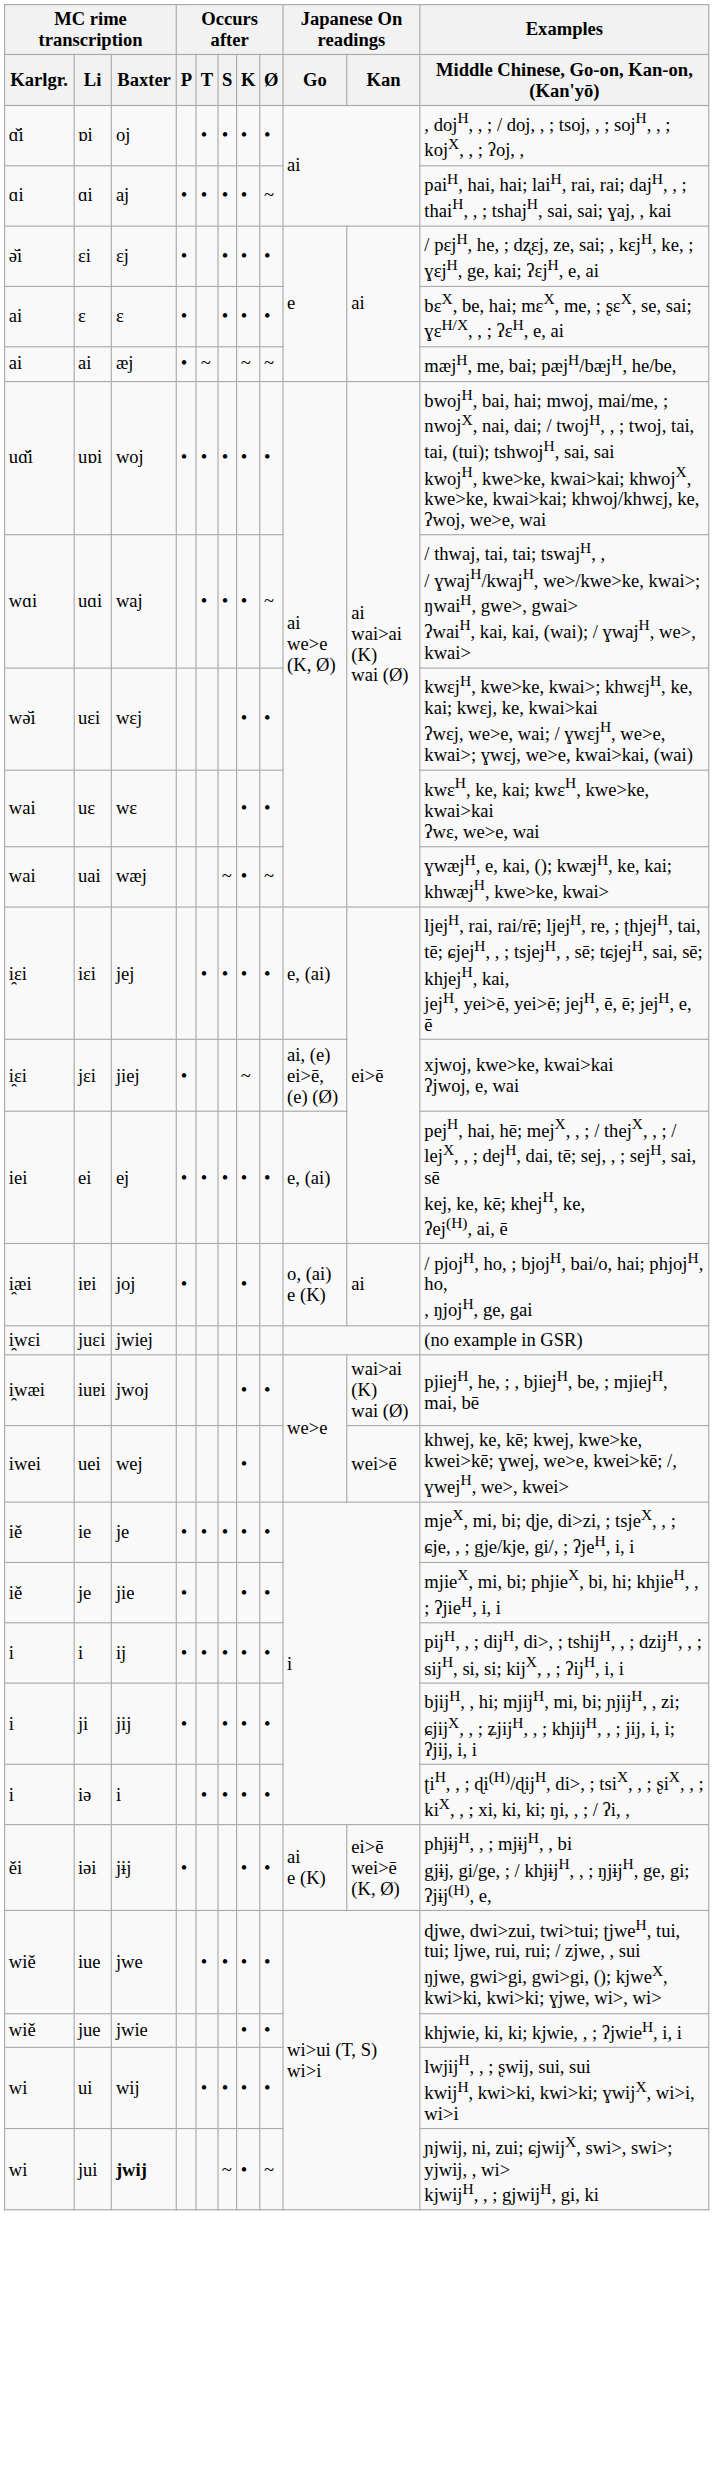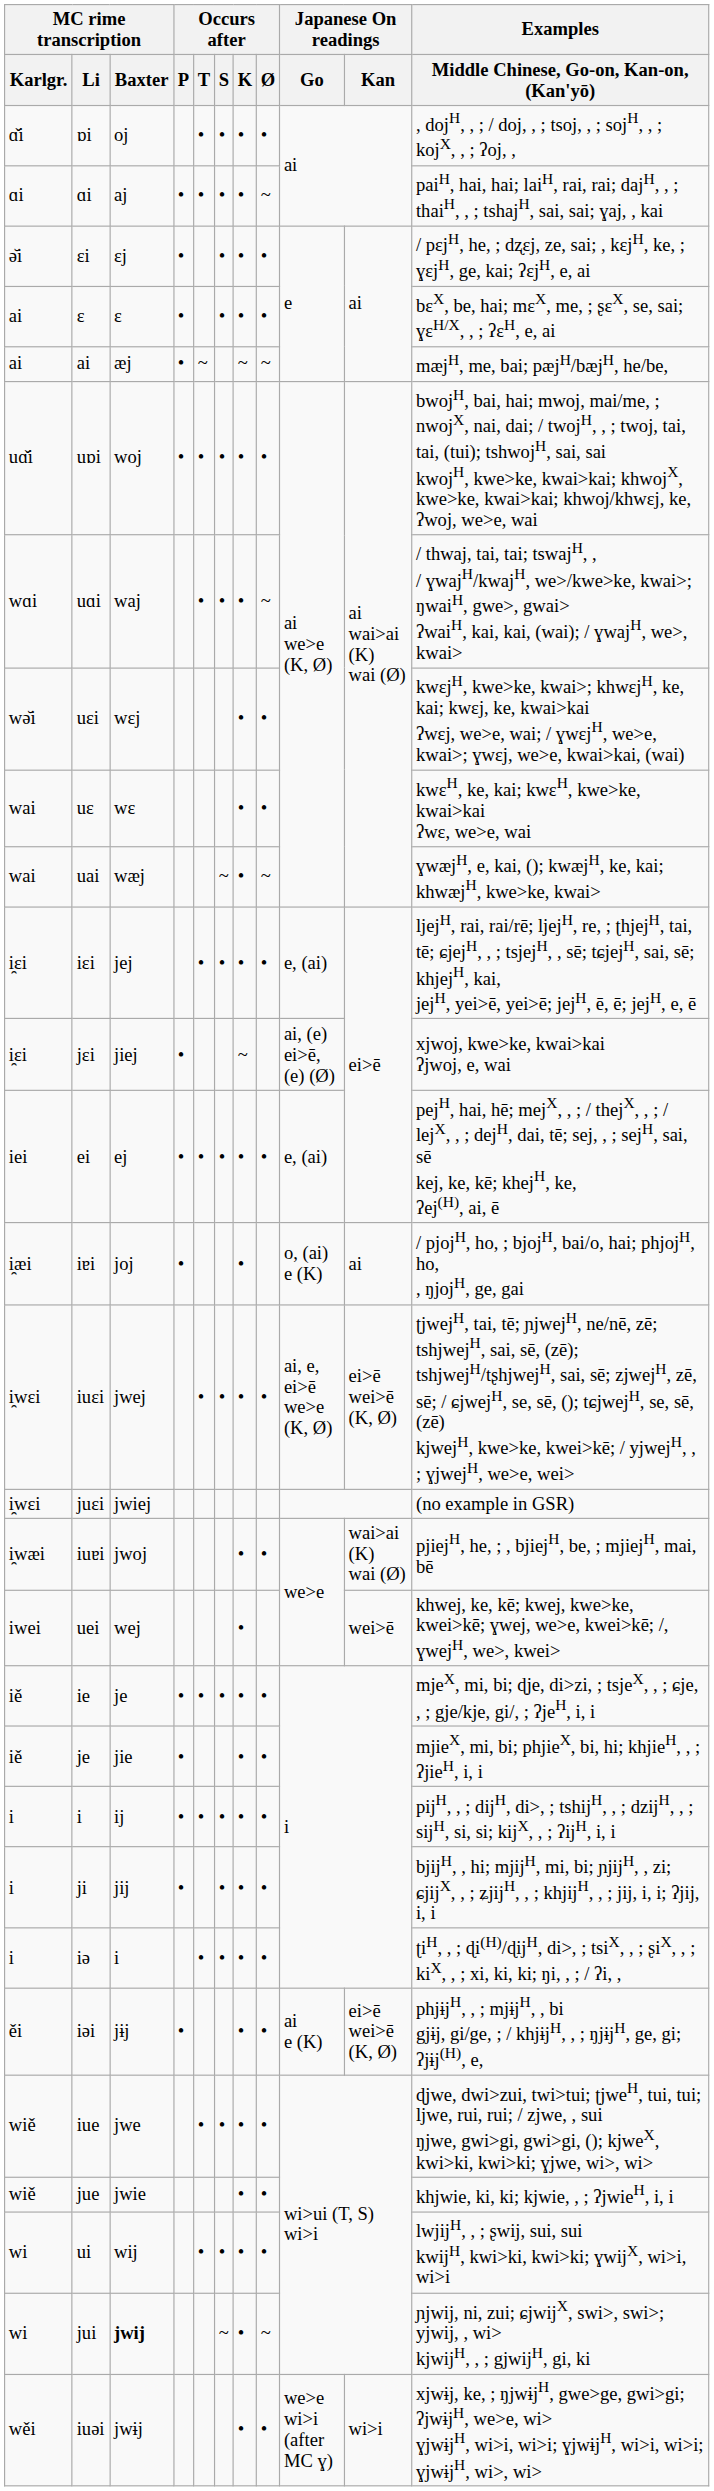+ row: i̯wɛi | iuɛi | jwej | • | • | • | • | ai, e, ei>ē we>e (K, Ø) | ei>ē wei>ē (K, Ø) | ʈjwejH, tai, tē; ɲjwejH, ne/nē, zē; tshjwejH, sai, sē, (zē); tshjwejH/tʂhjwejH, sai, sē; zjwejH, zē, sē; / ɕjwejH, se, sē, (); tɕjwejH, se, sē, (zē) kjwejH, kwe>ke, kwei>kē; / yjwejH, , ; ɣjwejH, we>e, wei>
+ row: wěi | iuǝi | jwɨj | • | • | we>e wi>i (after MC ɣ) | wi>i | xjwɨj, ke, ; ŋjwɨjH, gwe>ge, gwi>gi; ʔjwɨjH, we>e, wi> ɣjwɨjH, wi>i, wi>i; ɣjwɨjH, wi>i, wi>i; ɣjwɨjH, wi>, wi>
